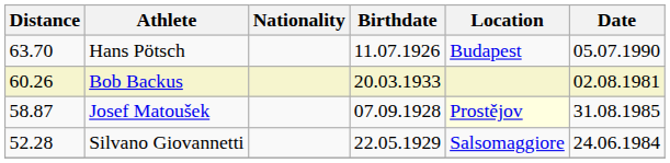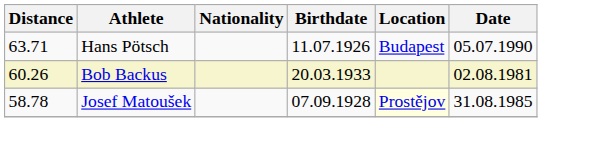Hans Pötsch | Distance: 63.70 -> 63.71
Josef Matoušek | Distance: 58.87 -> 58.78
- row: 52.28 | Silvano Giovannetti | 22.05.1929 | Salsomaggiore | 24.06.1984
